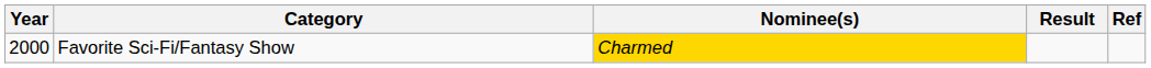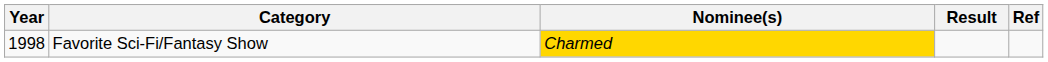Favorite Sci-Fi/Fantasy Show | Year: 2000 -> 1998
